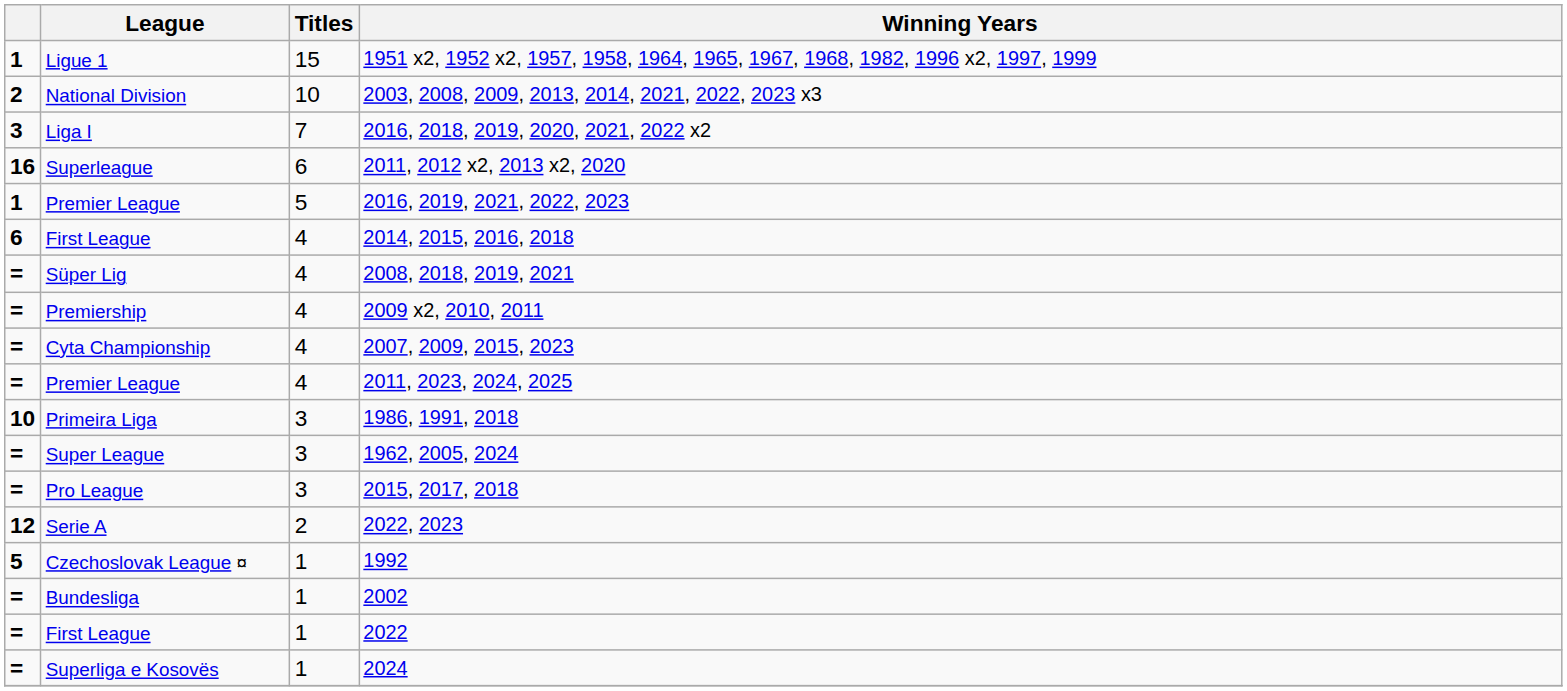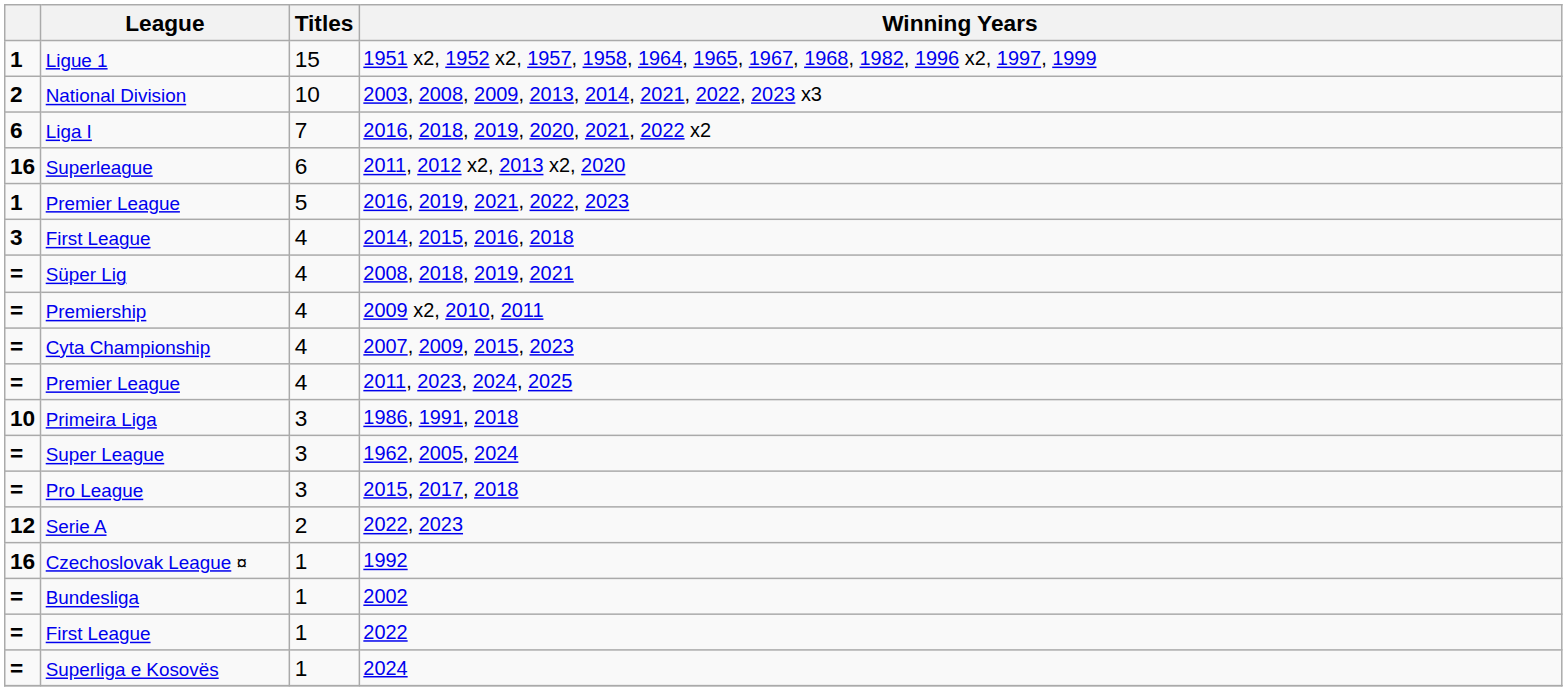2016, 2018, 2019, 2020, 2021, 2022 x2 | column 1: 3 -> 6
2014, 2015, 2016, 2018 | column 1: 6 -> 3
1992 | column 1: 5 -> 16
